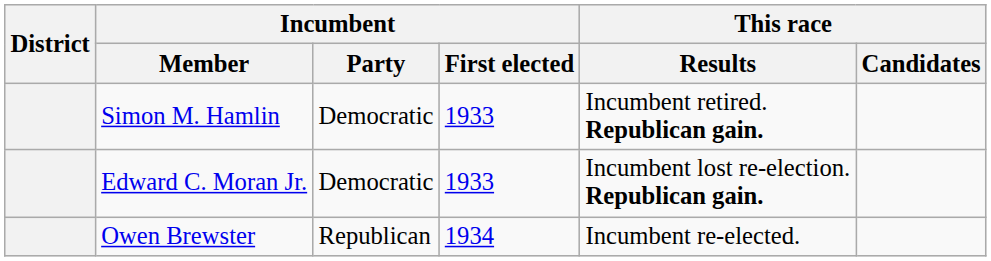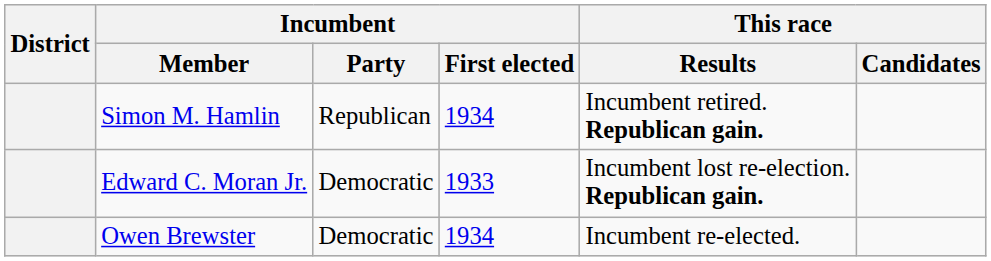Simon M. Hamlin | Incumbent / Party: Democratic -> Republican
Simon M. Hamlin | Incumbent / First elected: 1933 -> 1934
Owen Brewster | Incumbent / Party: Republican -> Democratic
